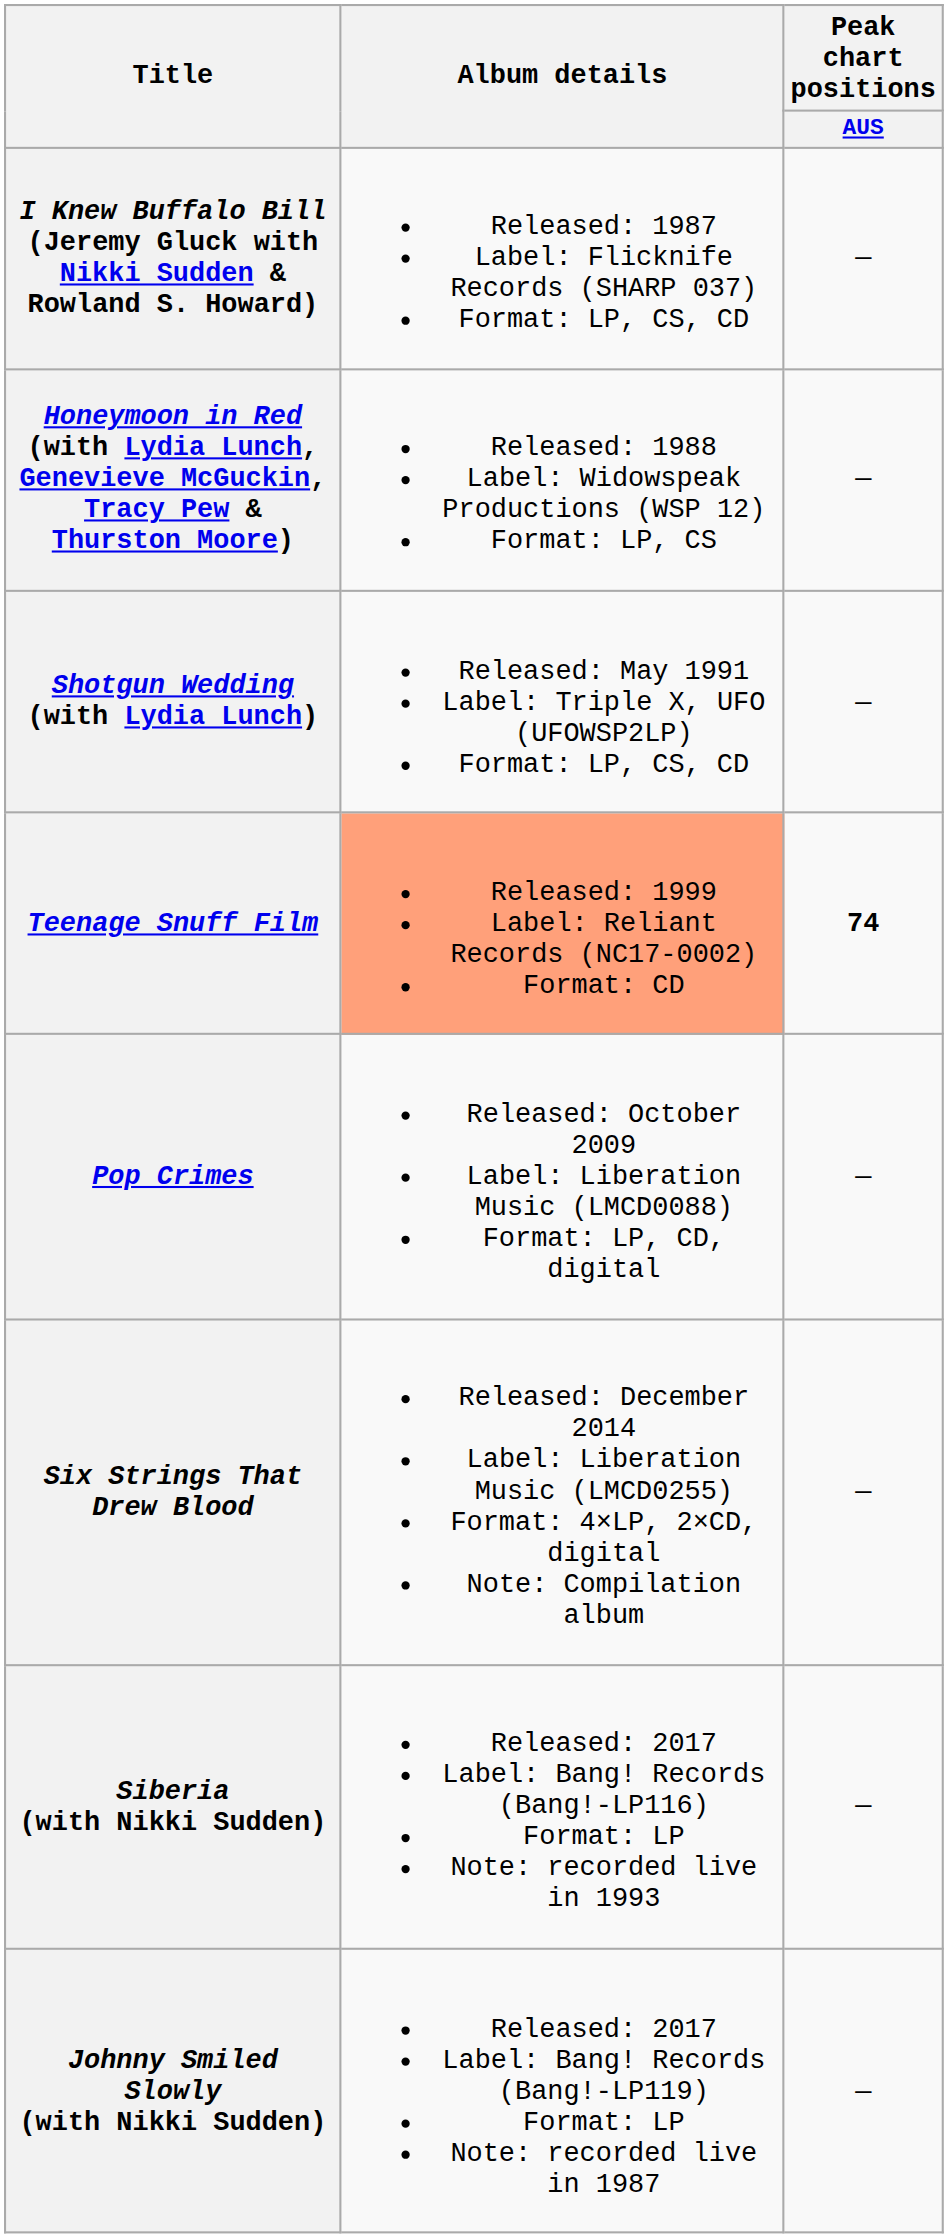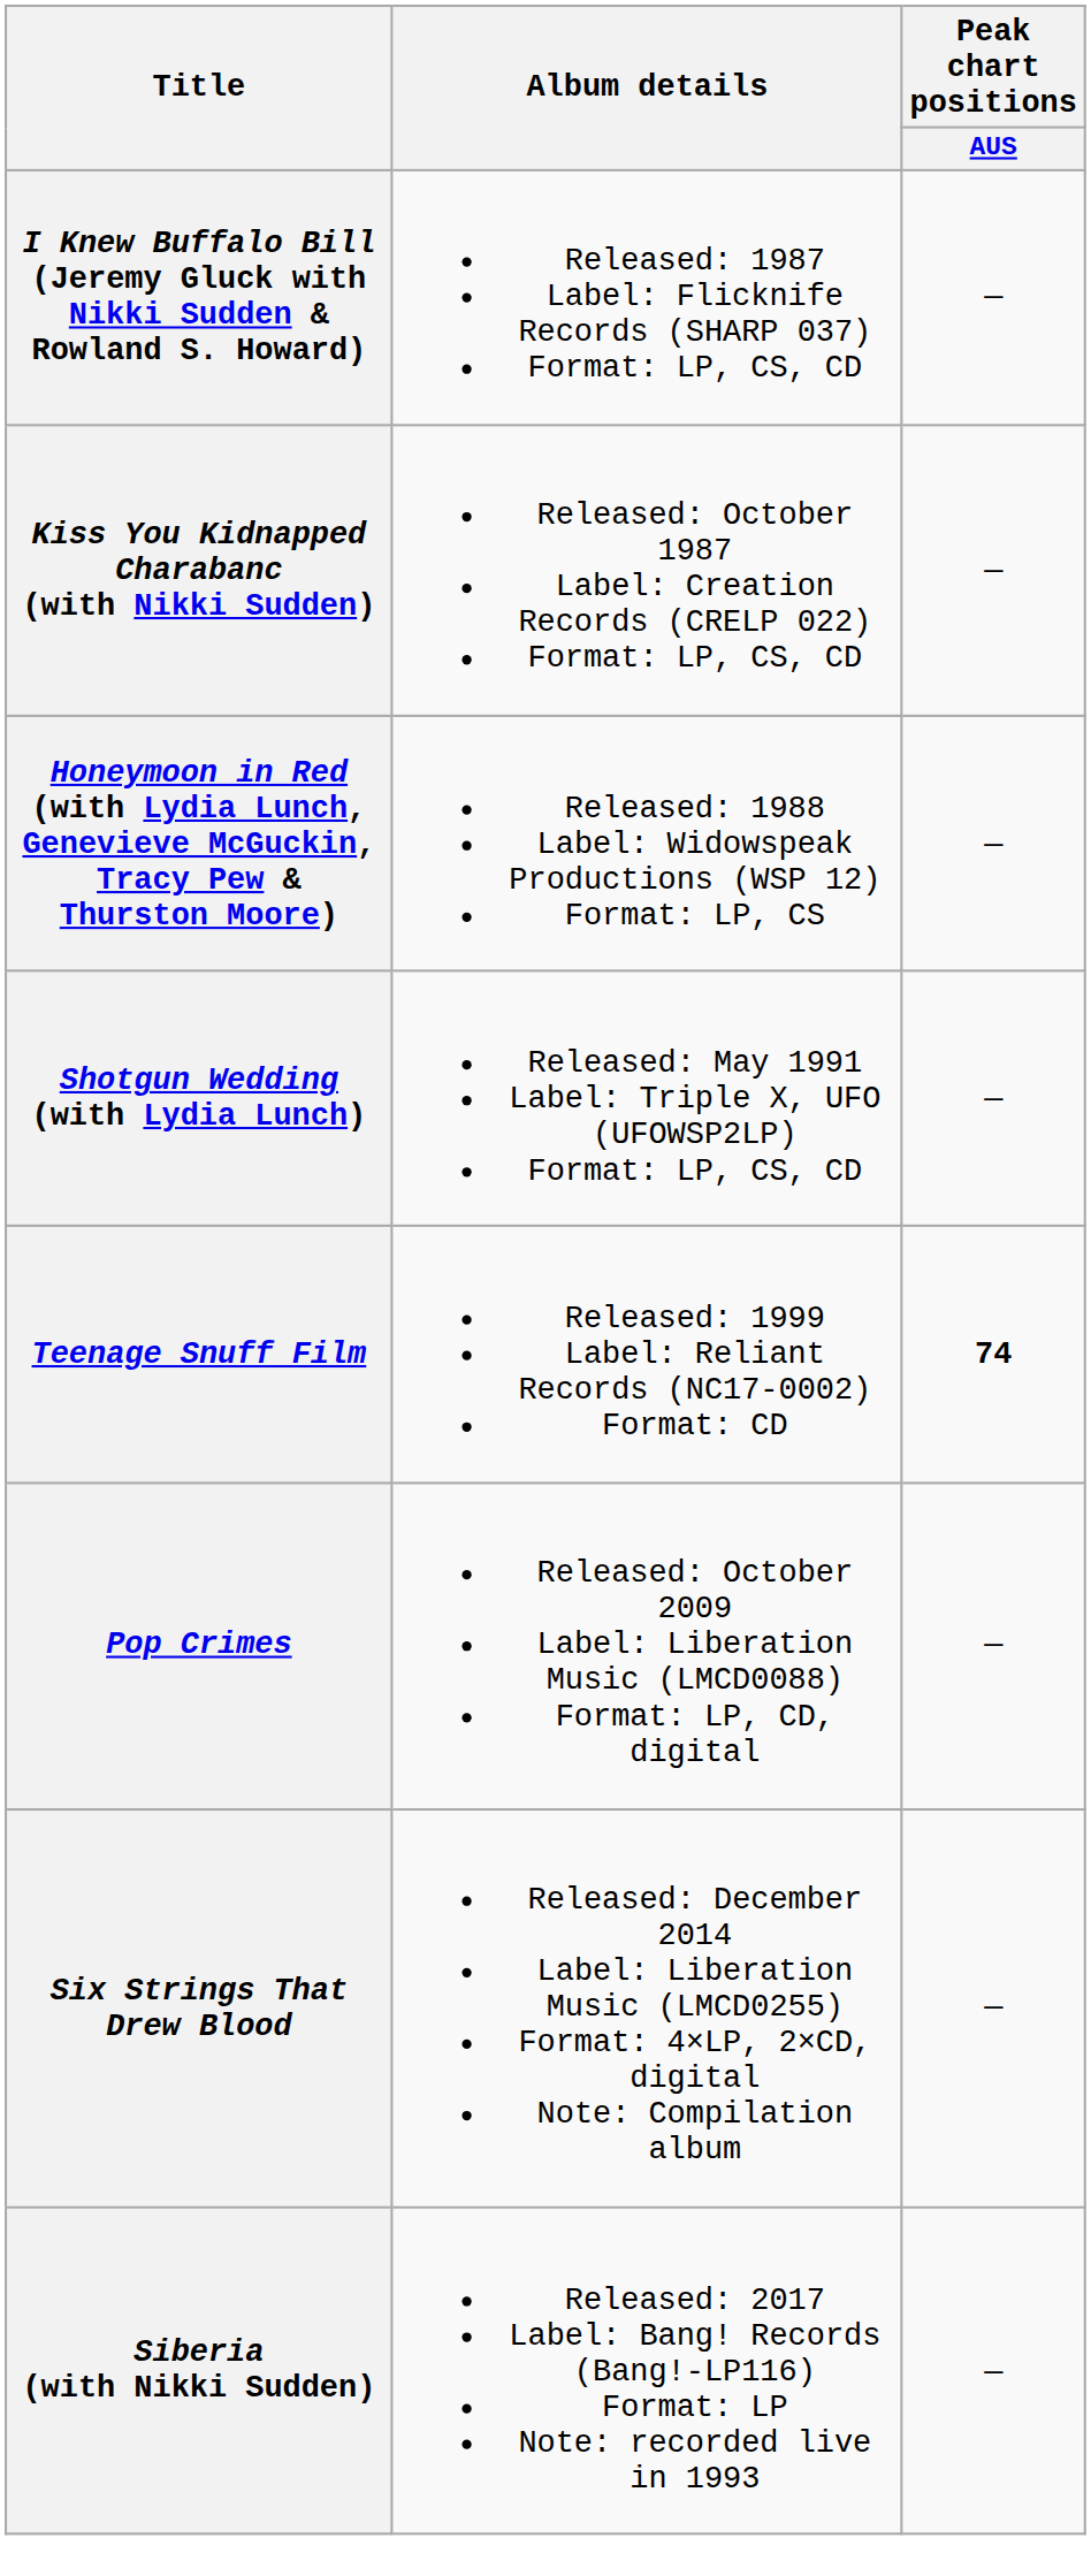+ row: Kiss You Kidnapped Charabanc (with Nikki Sudden) | Released: October 1987 Label: Creation Records (CRELP 022) Format: LP, CS, CD | —
Teenage Snuff Film | Album details: lightsalmon background -> no background
- row: Johnny Smiled Slowly (with Nikki Sudden) | Released: 2017 Label: Bang! Records (Bang!-LP119) Format: LP Note: recorded live in 1987 | —
